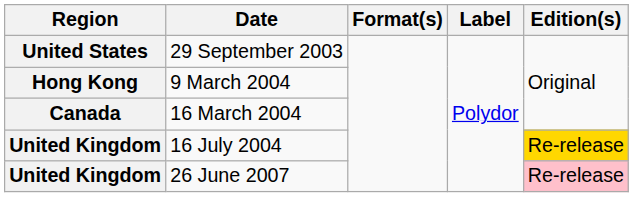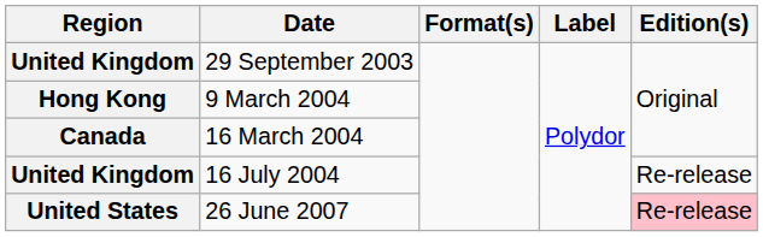29 September 2003 | Region: United States -> United Kingdom
16 July 2004 | Edition(s): gold background -> no background
26 June 2007 | Region: United Kingdom -> United States
